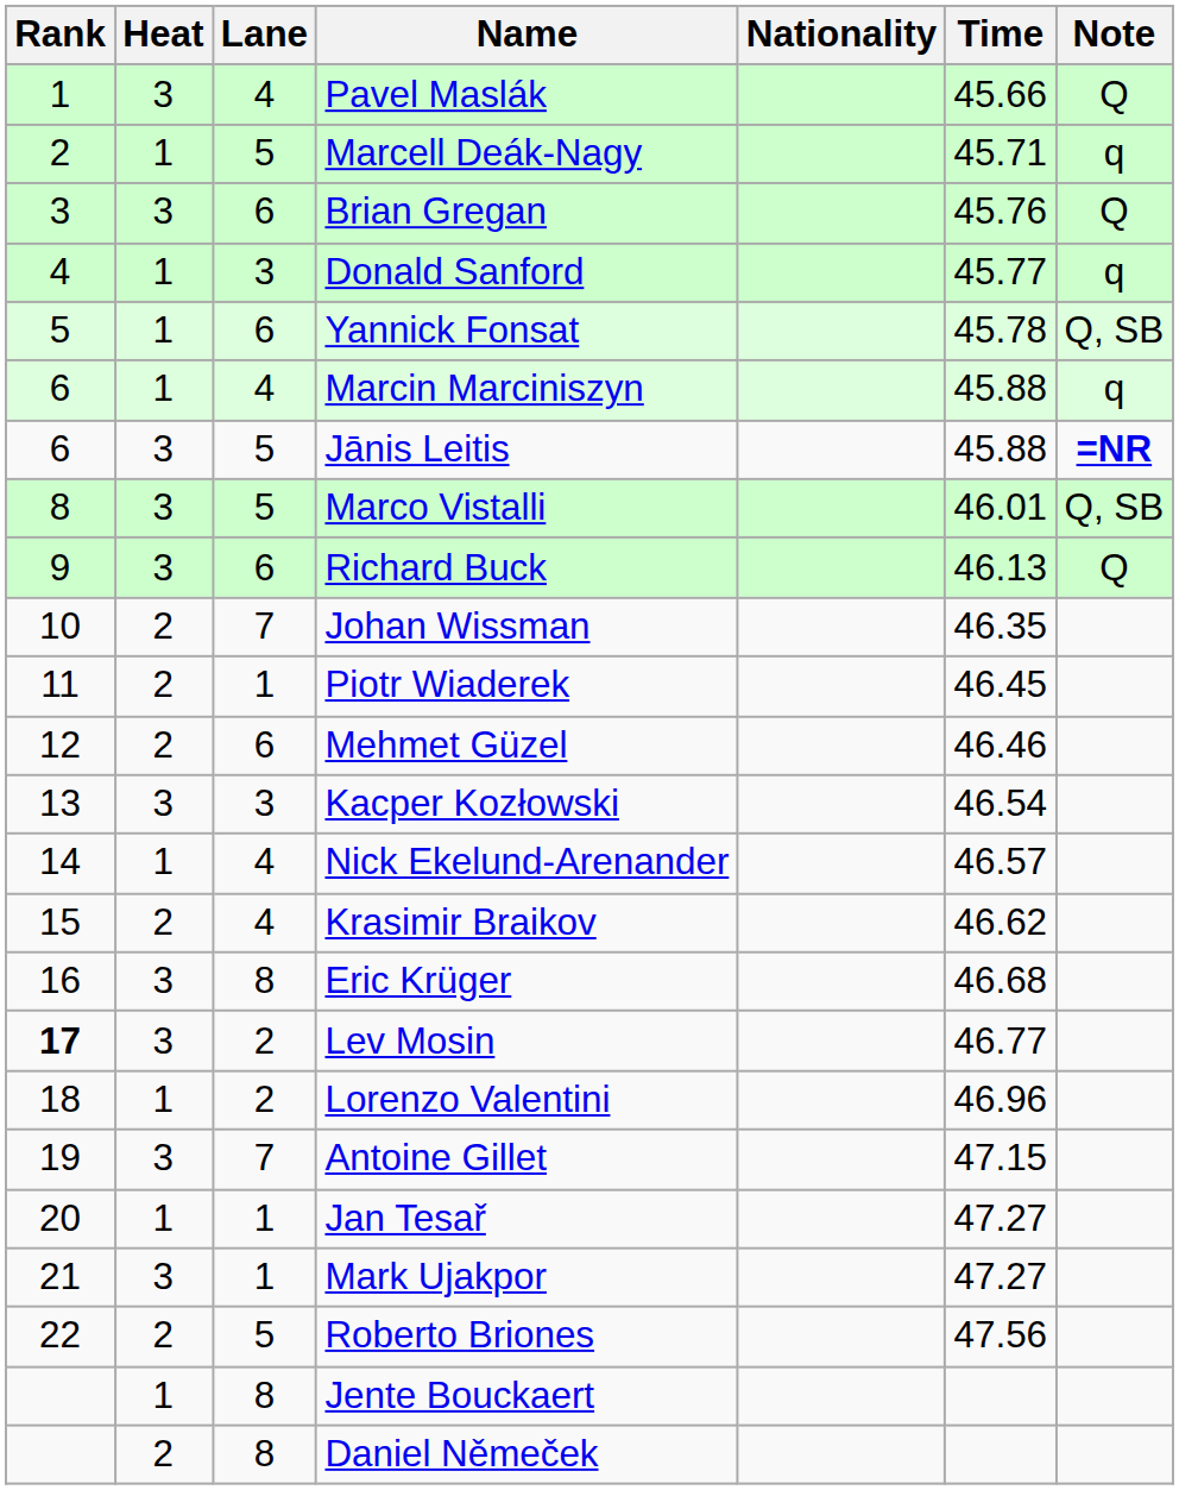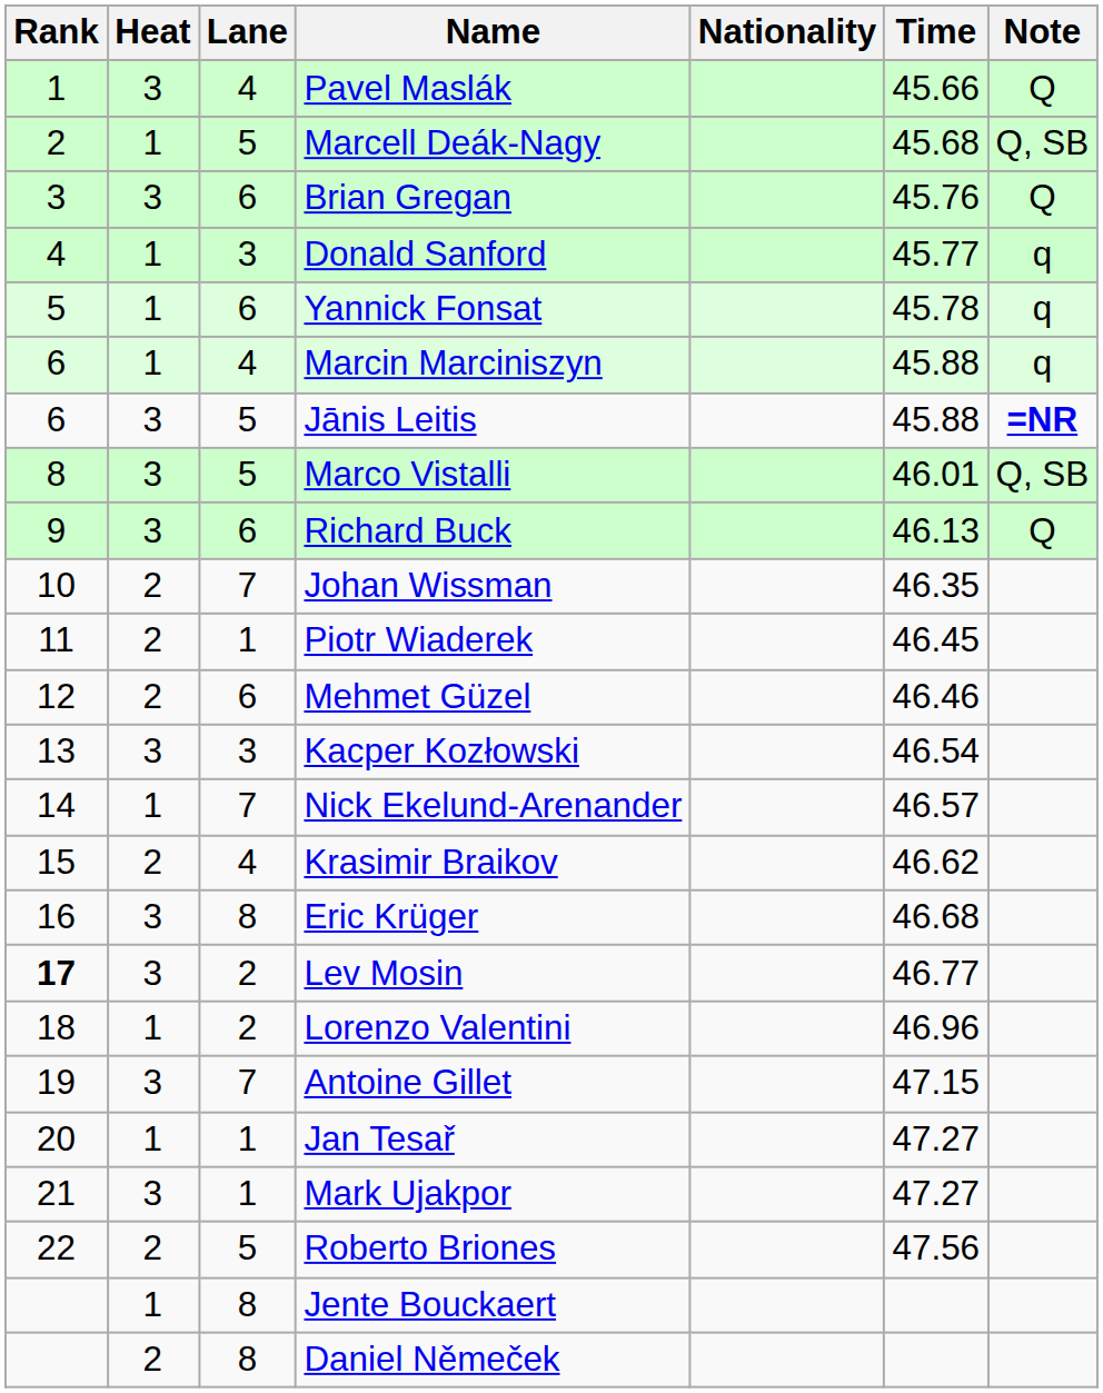Marcell Deák-Nagy | Time: 45.71 -> 45.68
Marcell Deák-Nagy | Note: q -> Q, SB
Yannick Fonsat | Note: Q, SB -> q
Nick Ekelund-Arenander | Lane: 4 -> 7
